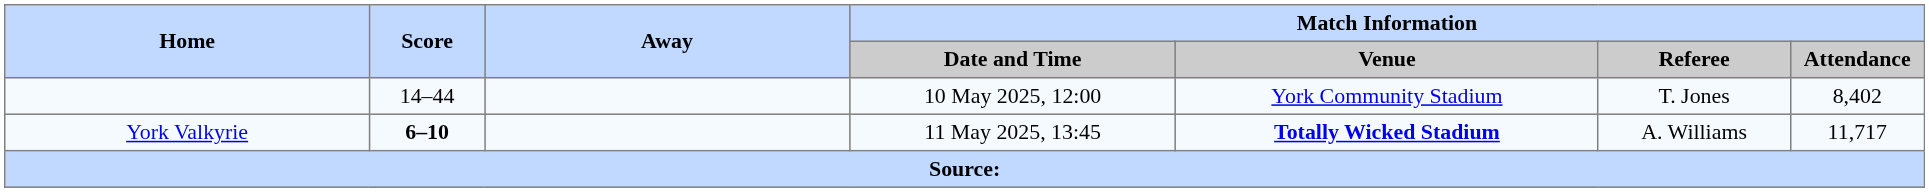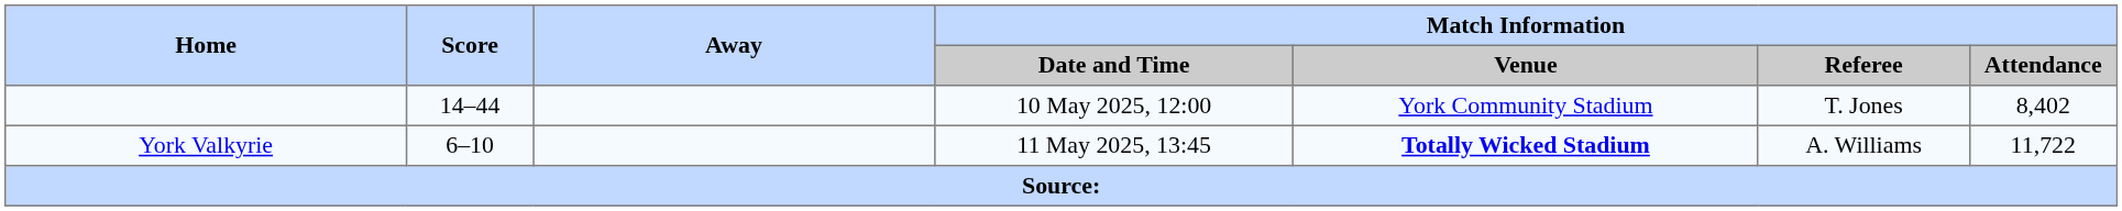York Valkyrie | Score: bold -> normal
York Valkyrie | Match Information / Attendance: 11,717 -> 11,722
